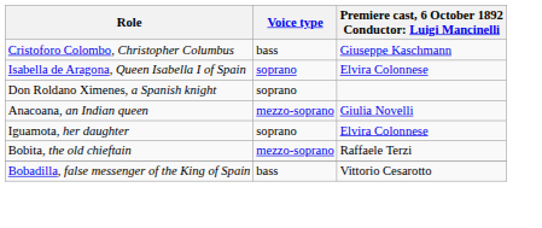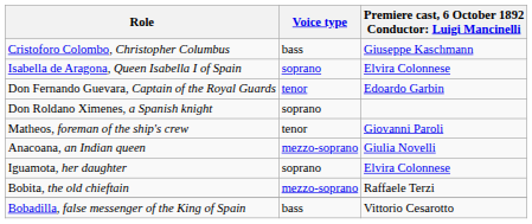+ row: Don Fernando Guevara, Captain of the Royal Guards | tenor | Edoardo Garbin
+ row: Matheos, foreman of the ship's crew | tenor | Giovanni Paroli
